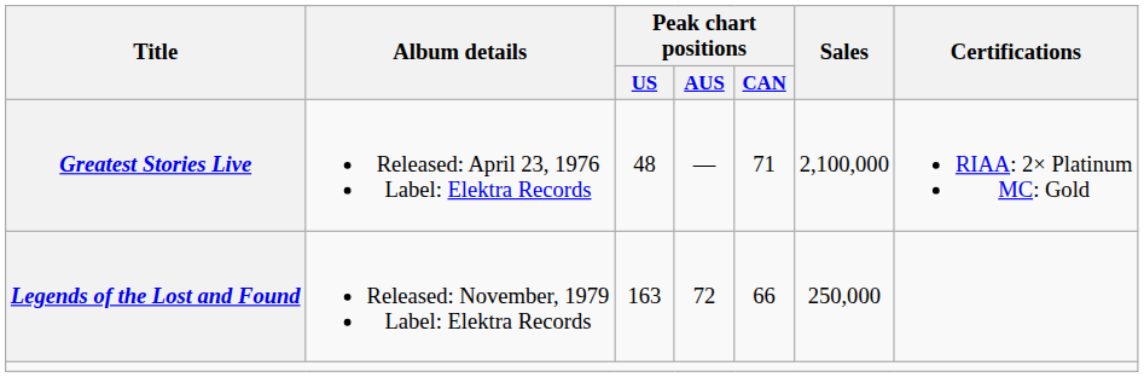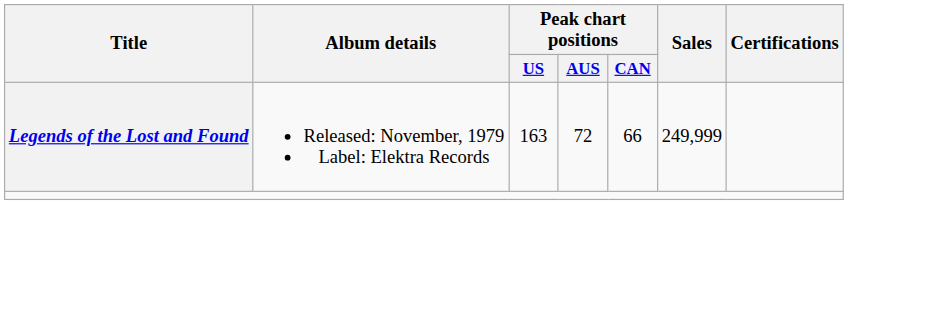- row: Greatest Stories Live | Released: April 23, 1976 Label: Elektra Records | 48 | — | 71 | 2,100,000 | RIAA: 2× Platinum MC: Gold
Legends of the Lost and Found | Sales: 250,000 -> 249,999
